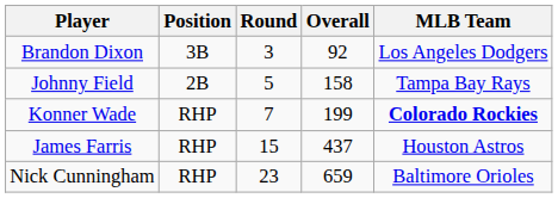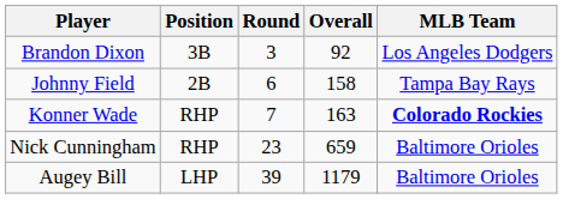Johnny Field | Round: 5 -> 6
Konner Wade | Overall: 199 -> 163
- row: James Farris | RHP | 15 | 437 | Houston Astros
+ row: Augey Bill | LHP | 39 | 1179 | Baltimore Orioles
